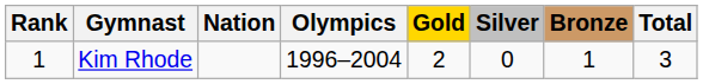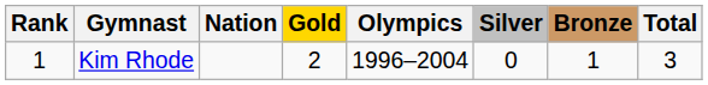columns swapped: Olympics <-> Gold
